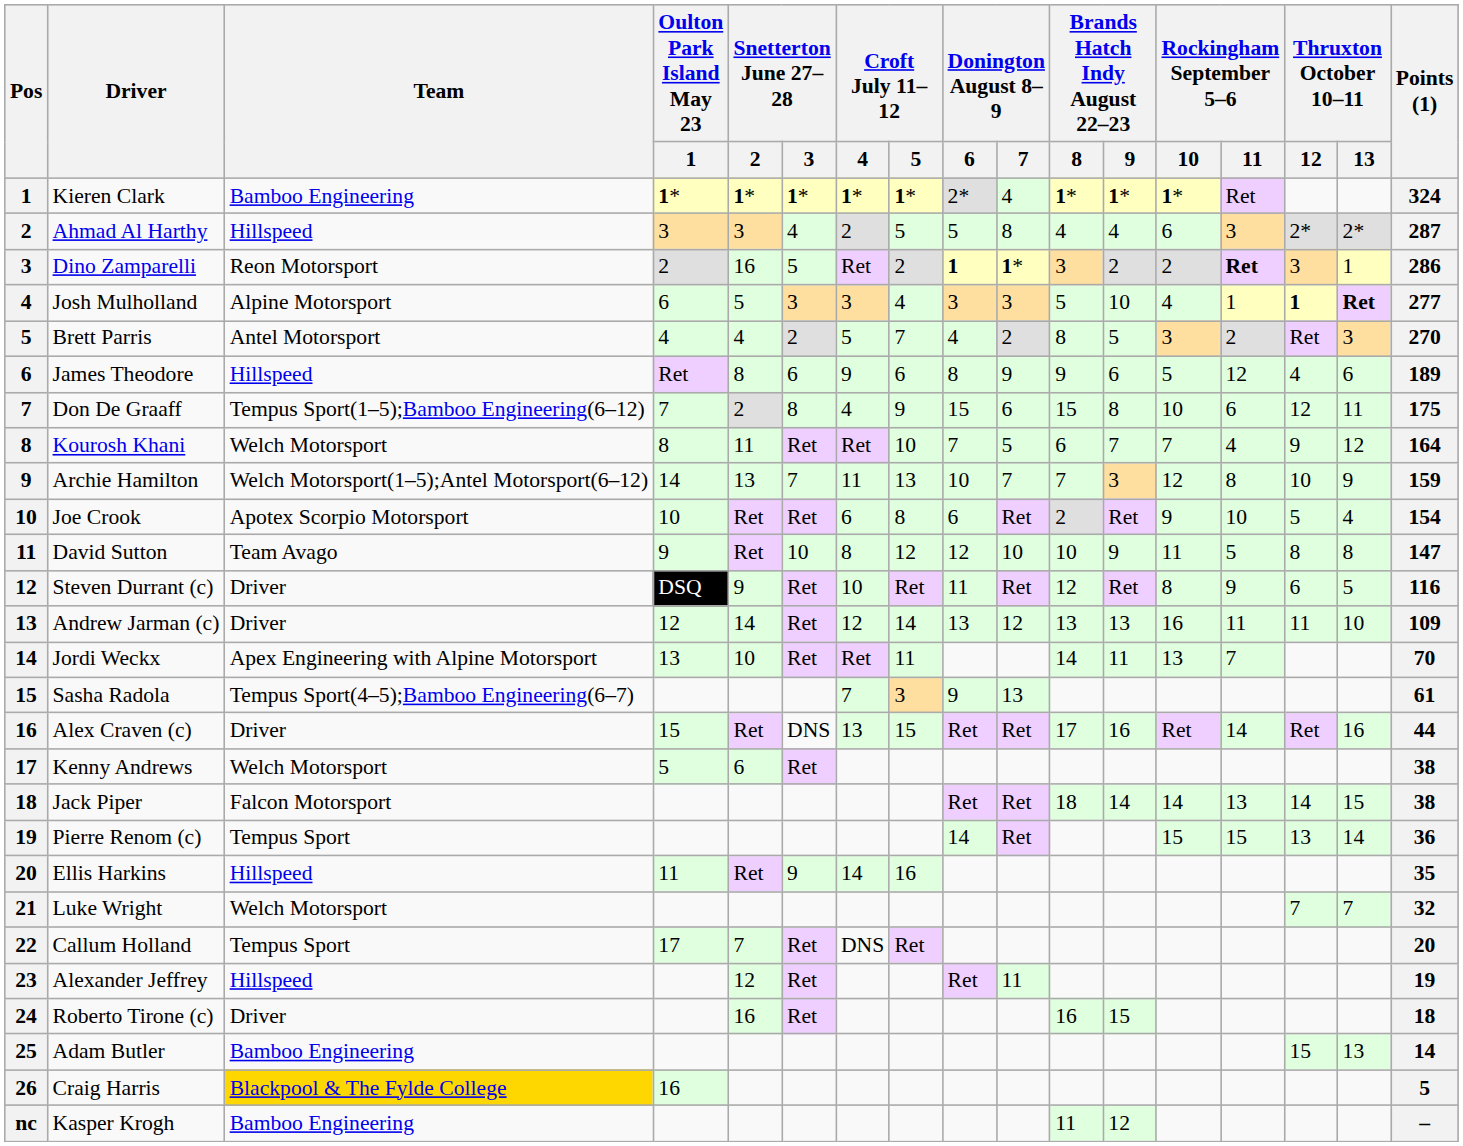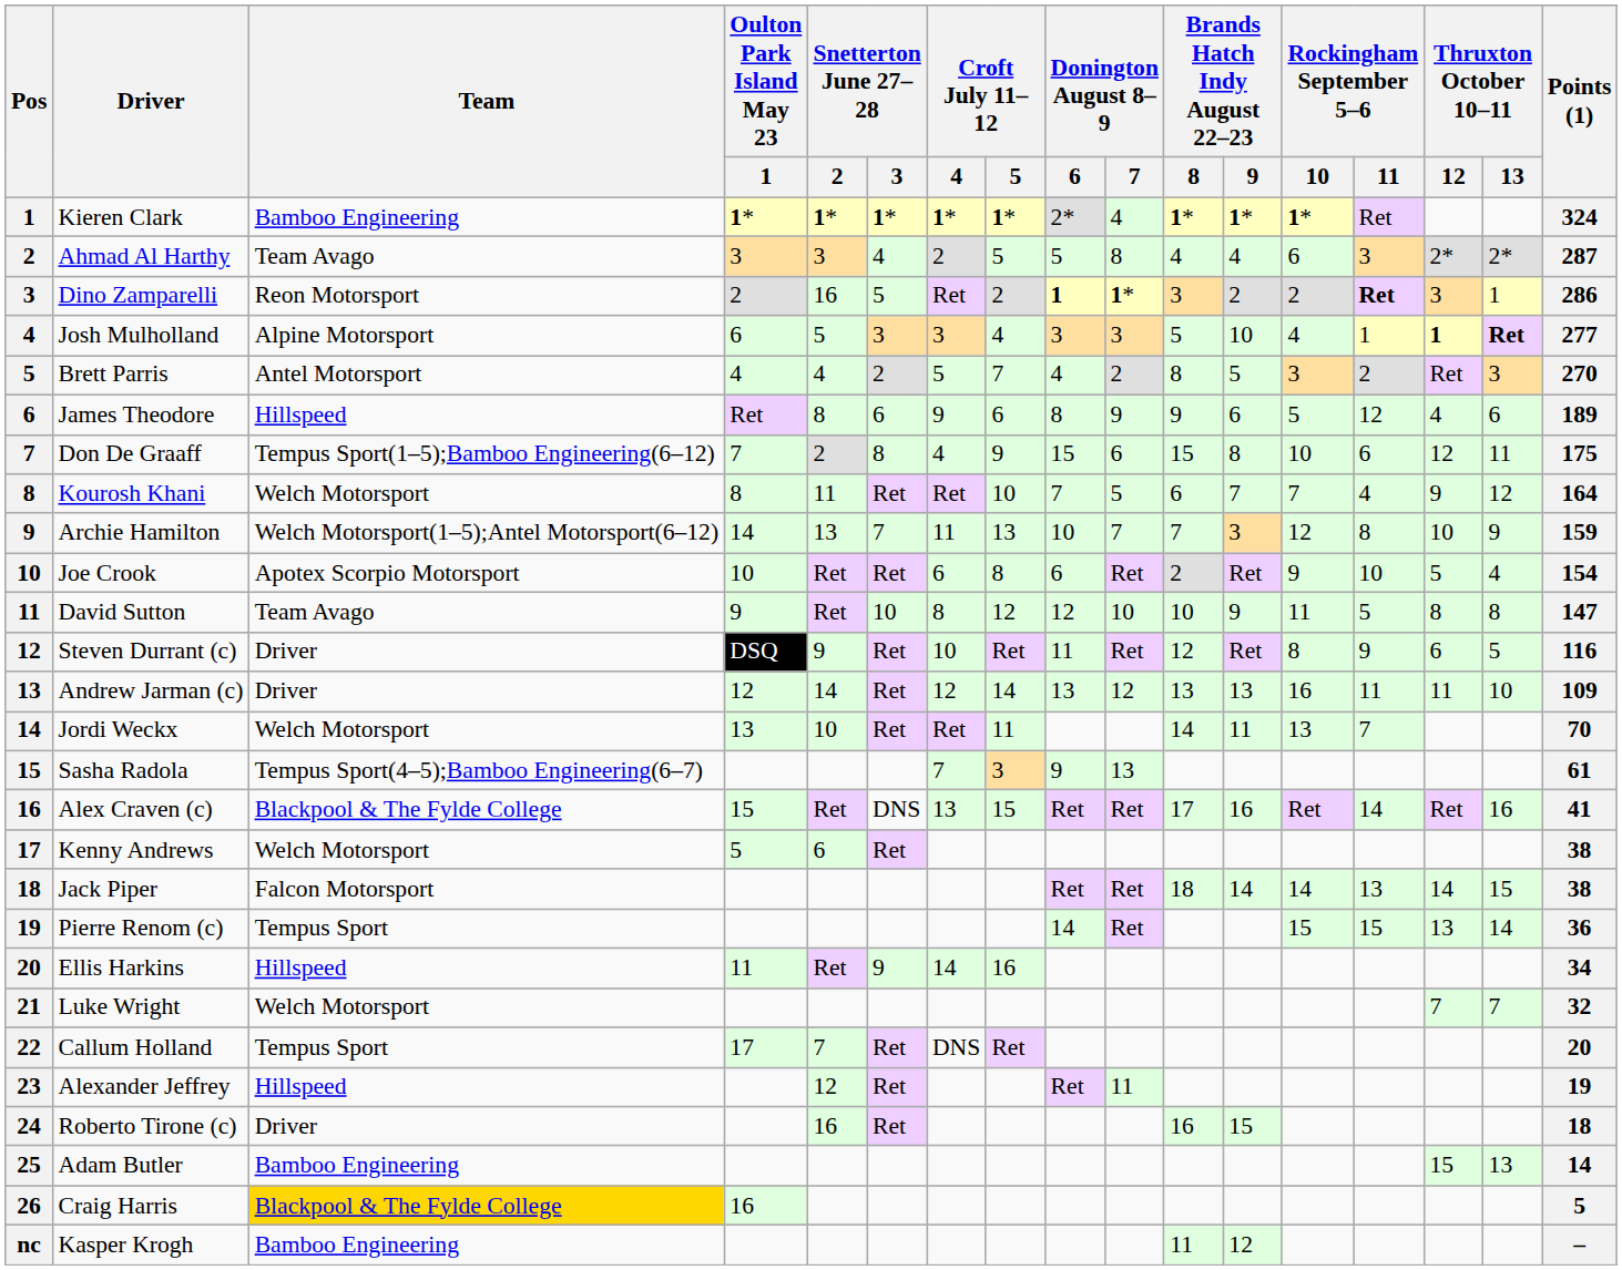Ahmad Al Harthy | Team: Hillspeed -> Team Avago
Jordi Weckx | Team: Apex Engineering with Alpine Motorsport -> Welch Motorsport
Alex Craven (c) | Team: Driver -> Blackpool & The Fylde College
Alex Craven (c) | Points (1): 44 -> 41
Ellis Harkins | Points (1): 35 -> 34
